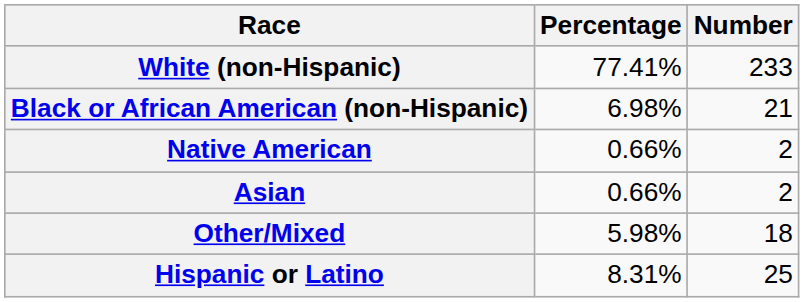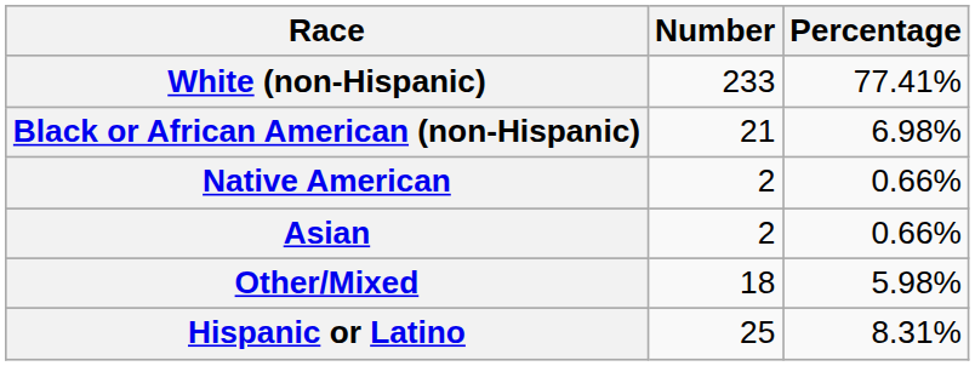columns swapped: Number <-> Percentage
